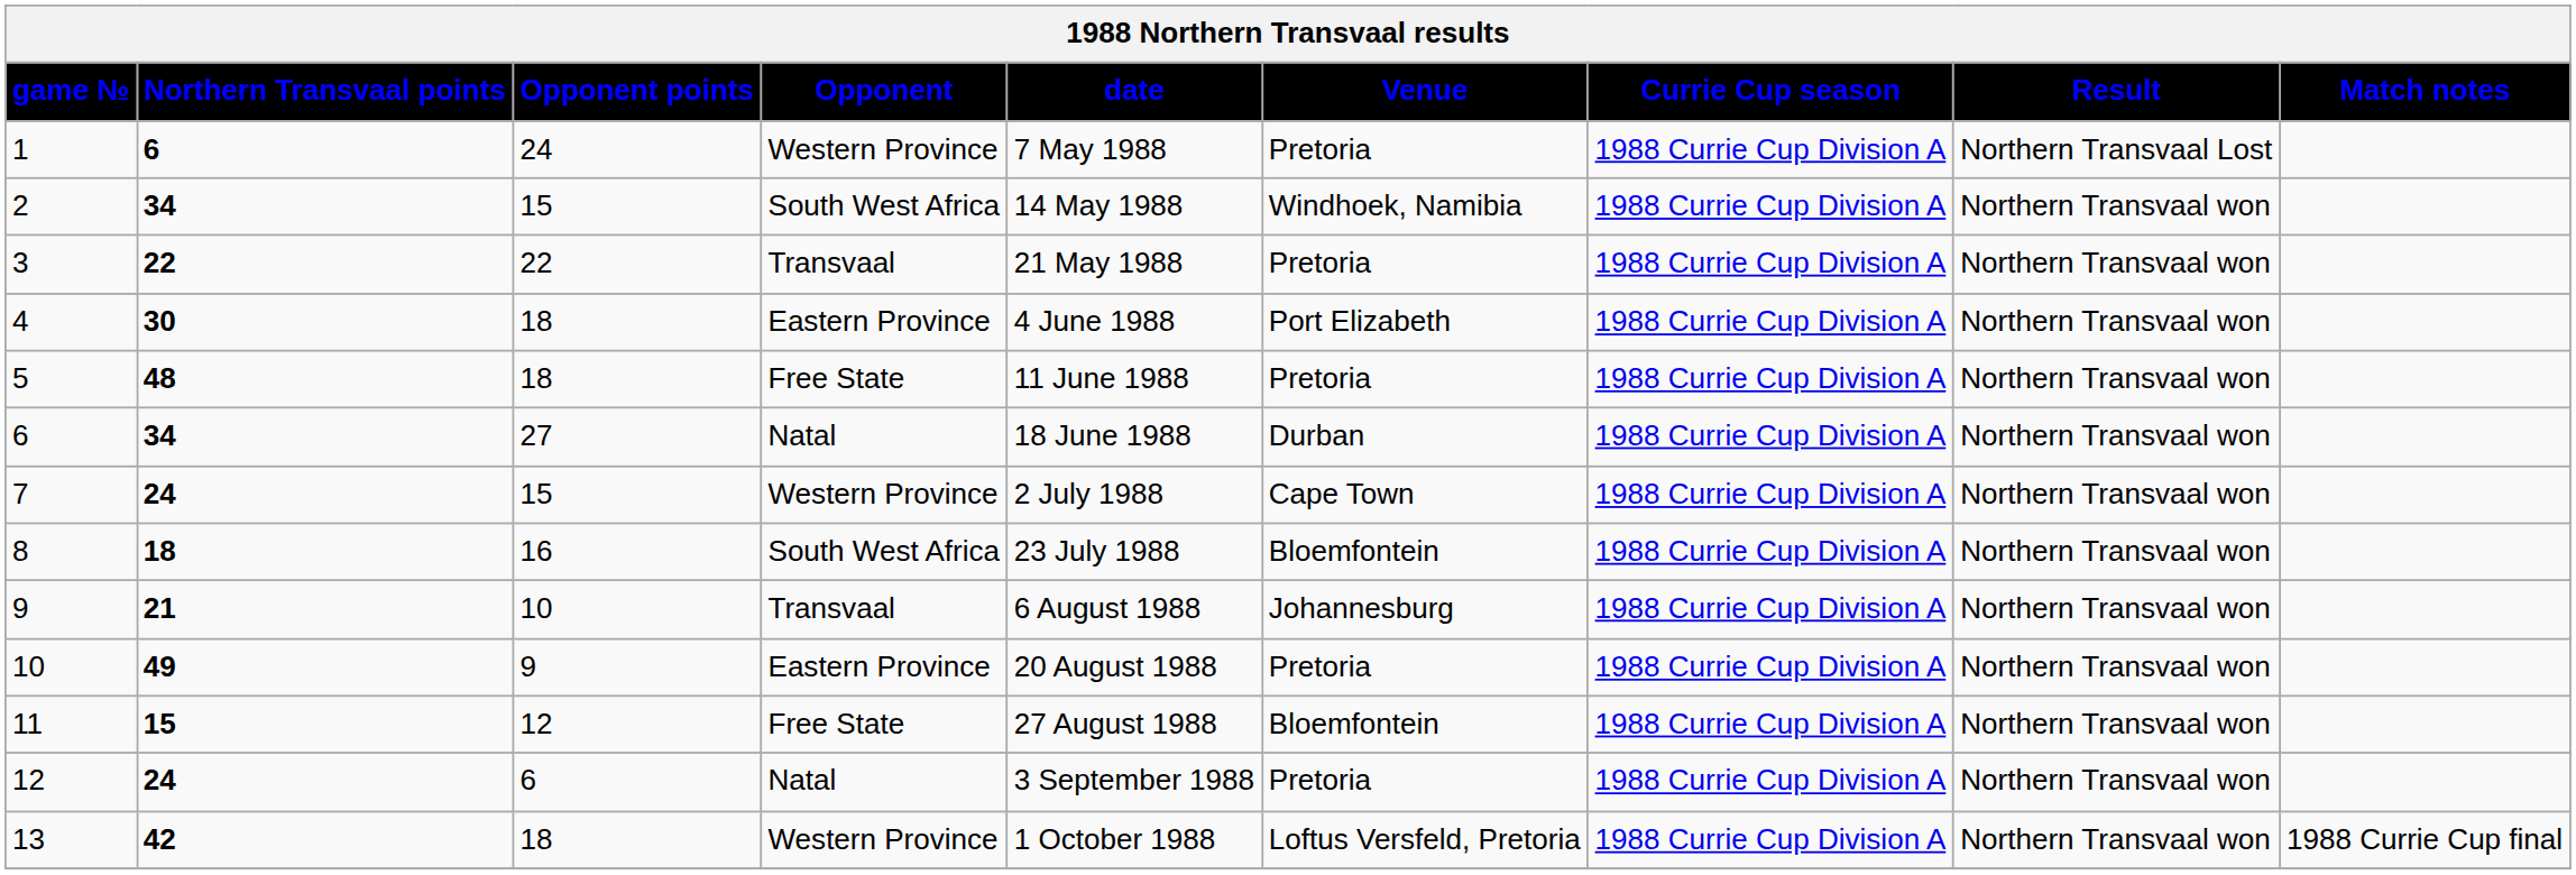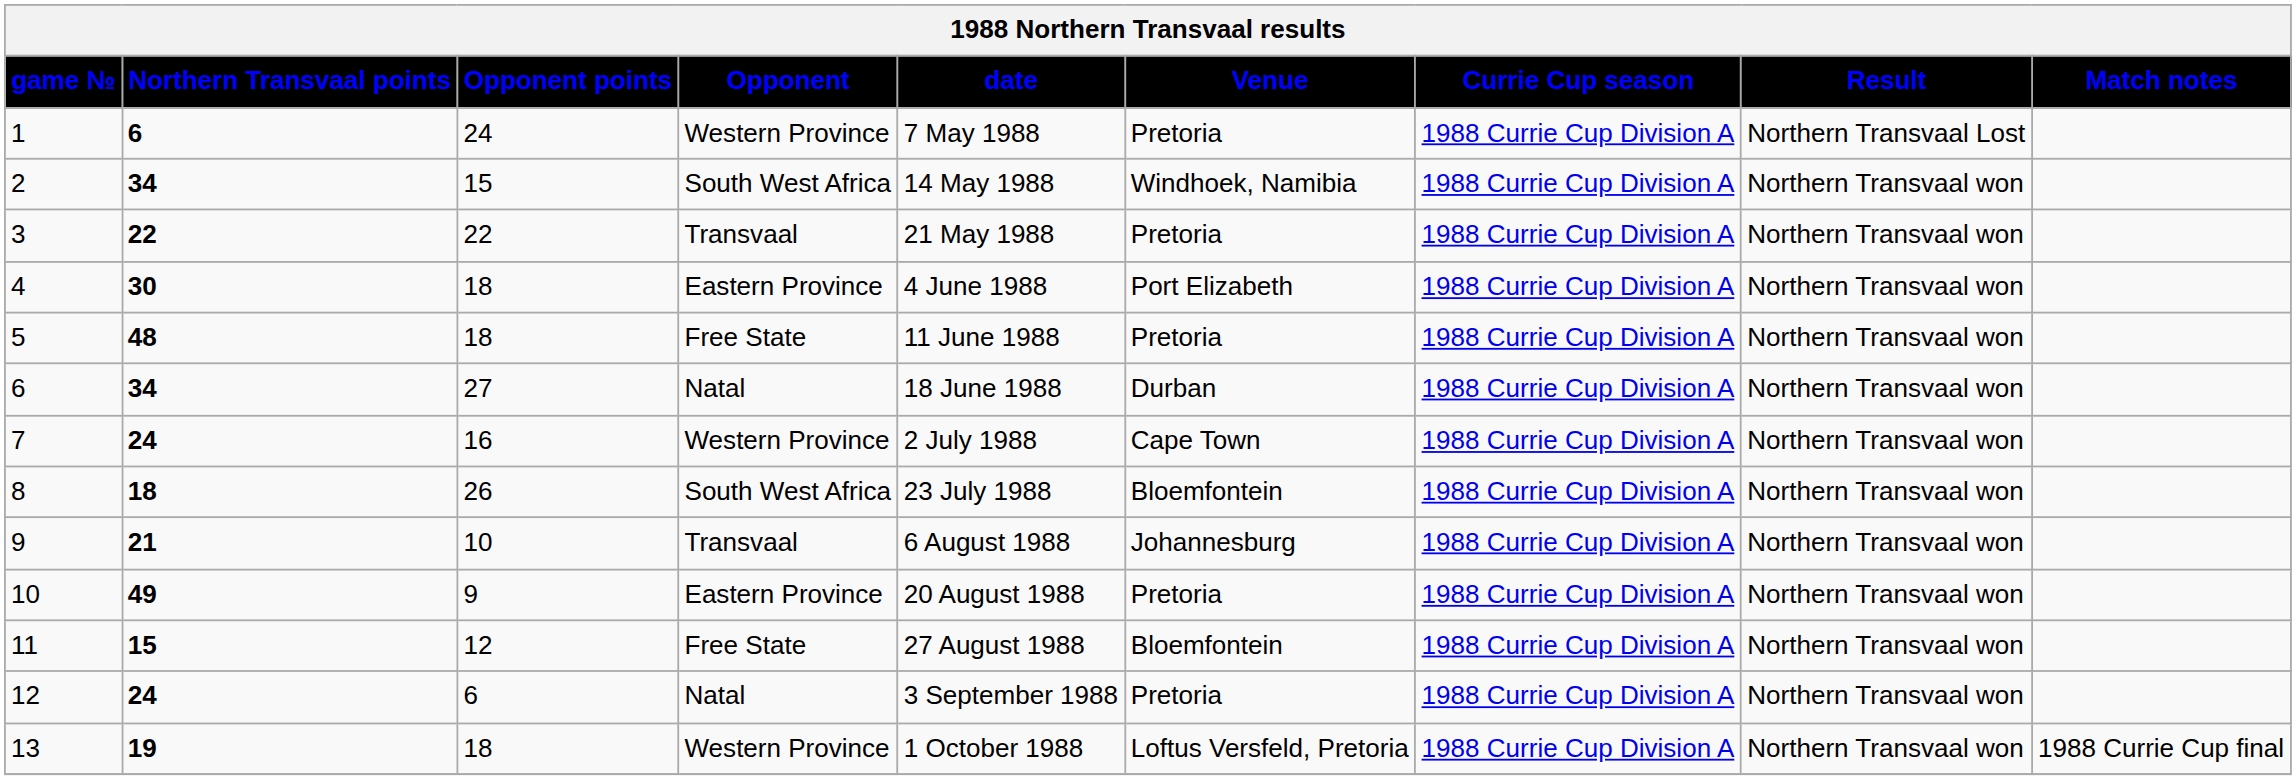7 | Opponent points: 15 -> 16
8 | Opponent points: 16 -> 26
13 | Northern Transvaal points: 42 -> 19
